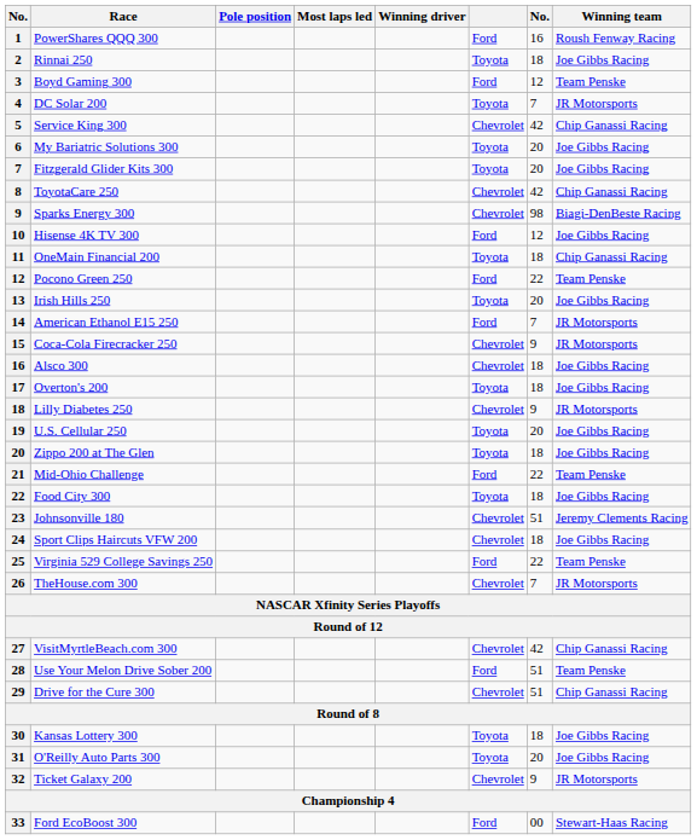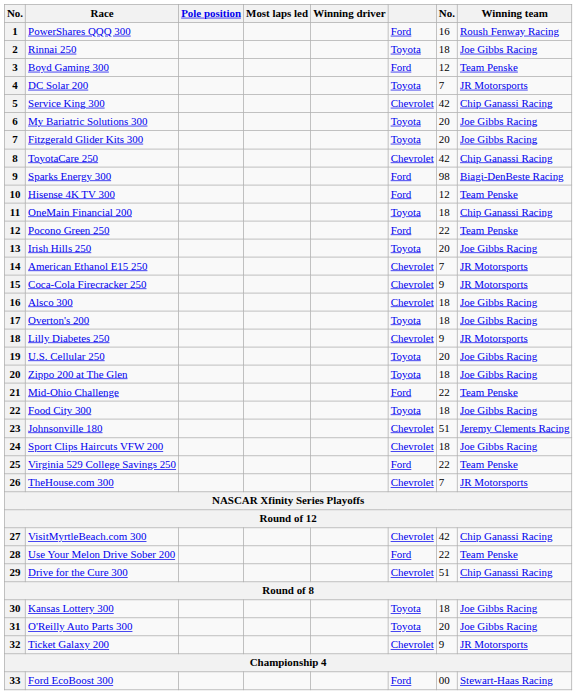Sparks Energy 300 | column 6: Chevrolet -> Ford
Hisense 4K TV 300 | Winning team: Joe Gibbs Racing -> Team Penske
American Ethanol E15 250 | column 6: Ford -> Chevrolet
Use Your Melon Drive Sober 200 | column 7: 51 -> 22
